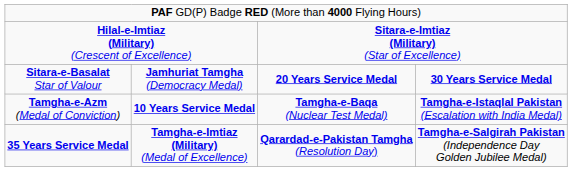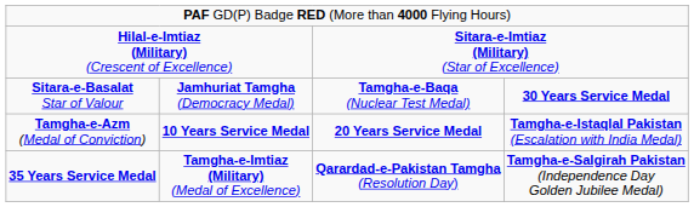Sitara-e-Basalat Star of Valour | column 3: 20 Years Service Medal -> Tamgha-e-Baqa (Nuclear Test Medal)
Tamgha-e-Azm (Medal of Conviction) | column 3: Tamgha-e-Baqa (Nuclear Test Medal) -> 20 Years Service Medal
